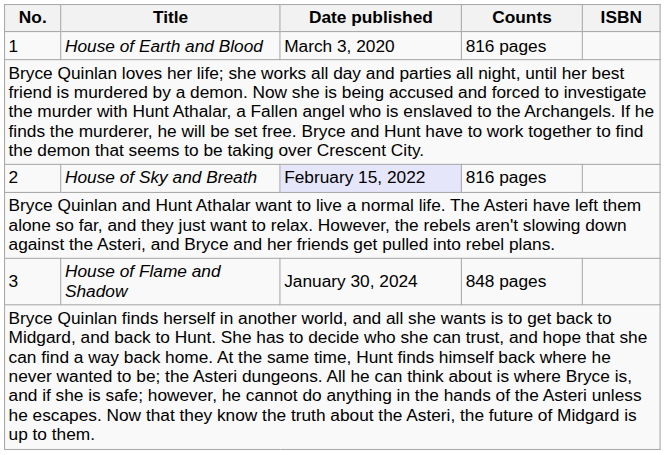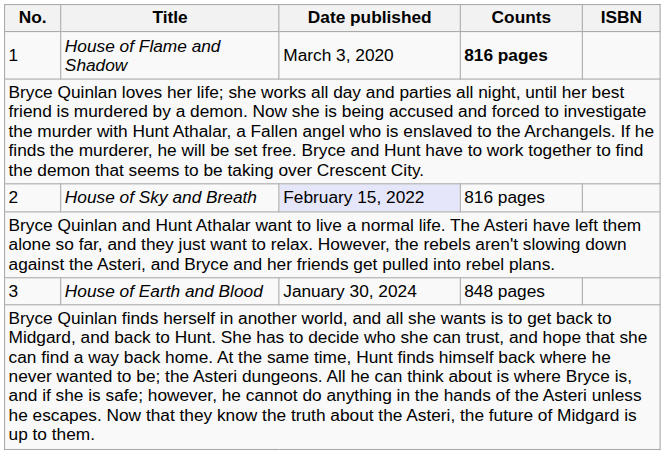1 | Title: House of Earth and Blood -> House of Flame and Shadow
1 | Counts: normal -> bold
3 | Title: House of Flame and Shadow -> House of Earth and Blood
